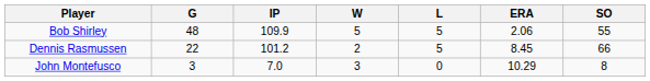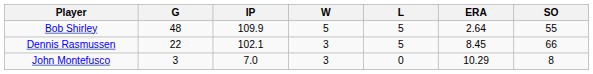Bob Shirley | ERA: 2.06 -> 2.64
Dennis Rasmussen | IP: 101.2 -> 102.1
Dennis Rasmussen | W: 2 -> 3
